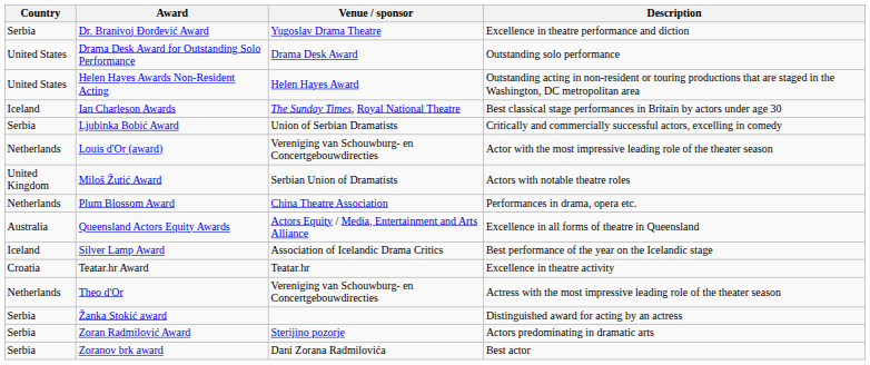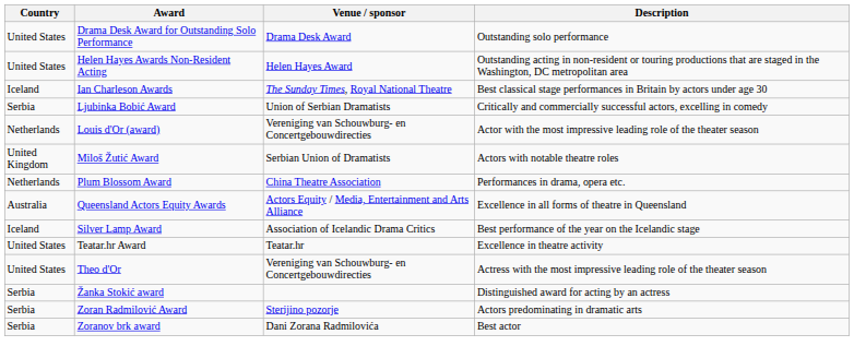- row: Serbia | Dr. Branivoj Đorđević Award | Yugoslav Drama Theatre | Excellence in theatre performance and diction
Teatar.hr Award | Country: Croatia -> United States
Theo d'Or | Country: Netherlands -> United States
